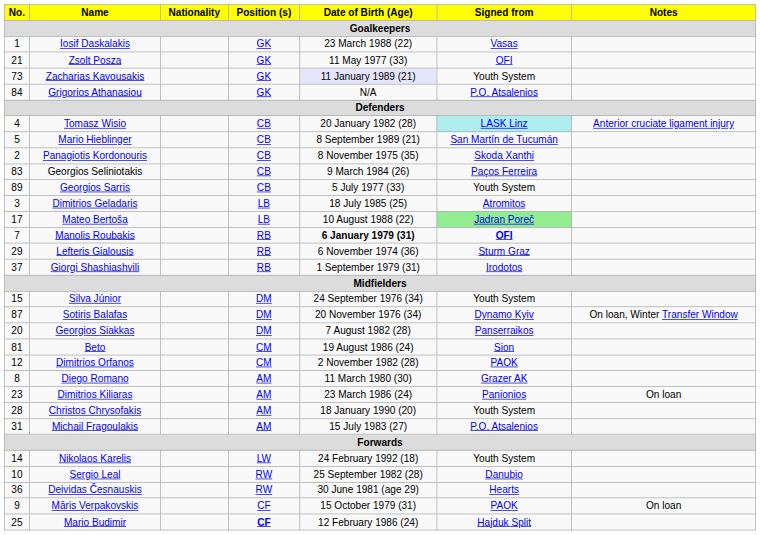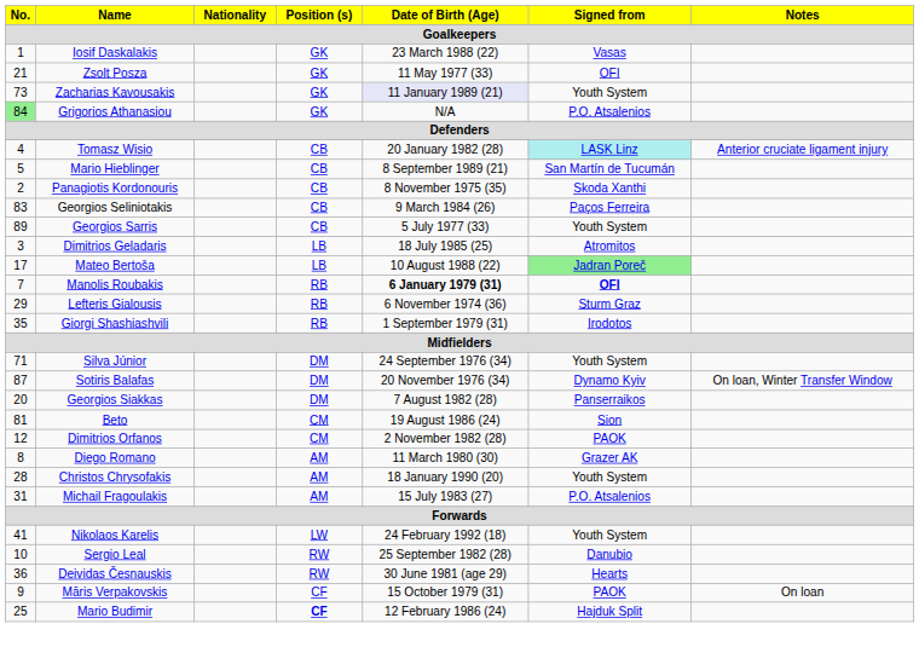Grigorios Athanasiou | No.: no background -> lightgreen background
Giorgi Shashiashvili | No.: 37 -> 35
Silva Júnior | No.: 15 -> 71
- row: 23 | Dimitrios Kiliaras | AM | 23 March 1986 (24) | Panionios | On loan
Nikolaos Karelis | No.: 14 -> 41
